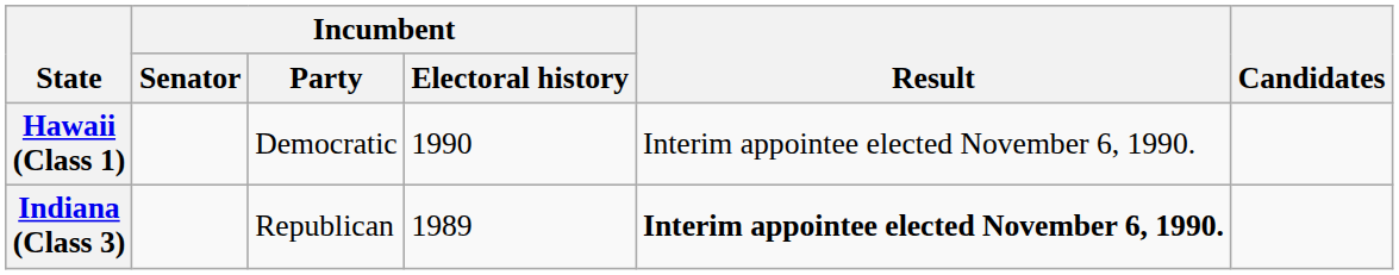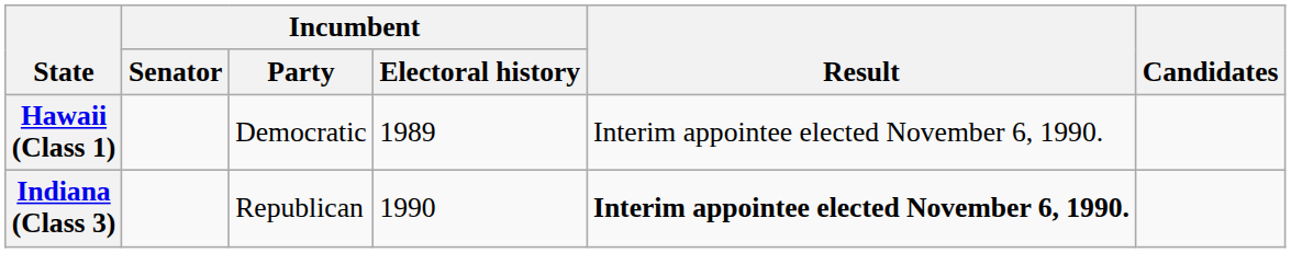Hawaii (Class 1) | Incumbent / Electoral history: 1990 -> 1989
Indiana (Class 3) | Incumbent / Electoral history: 1989 -> 1990
